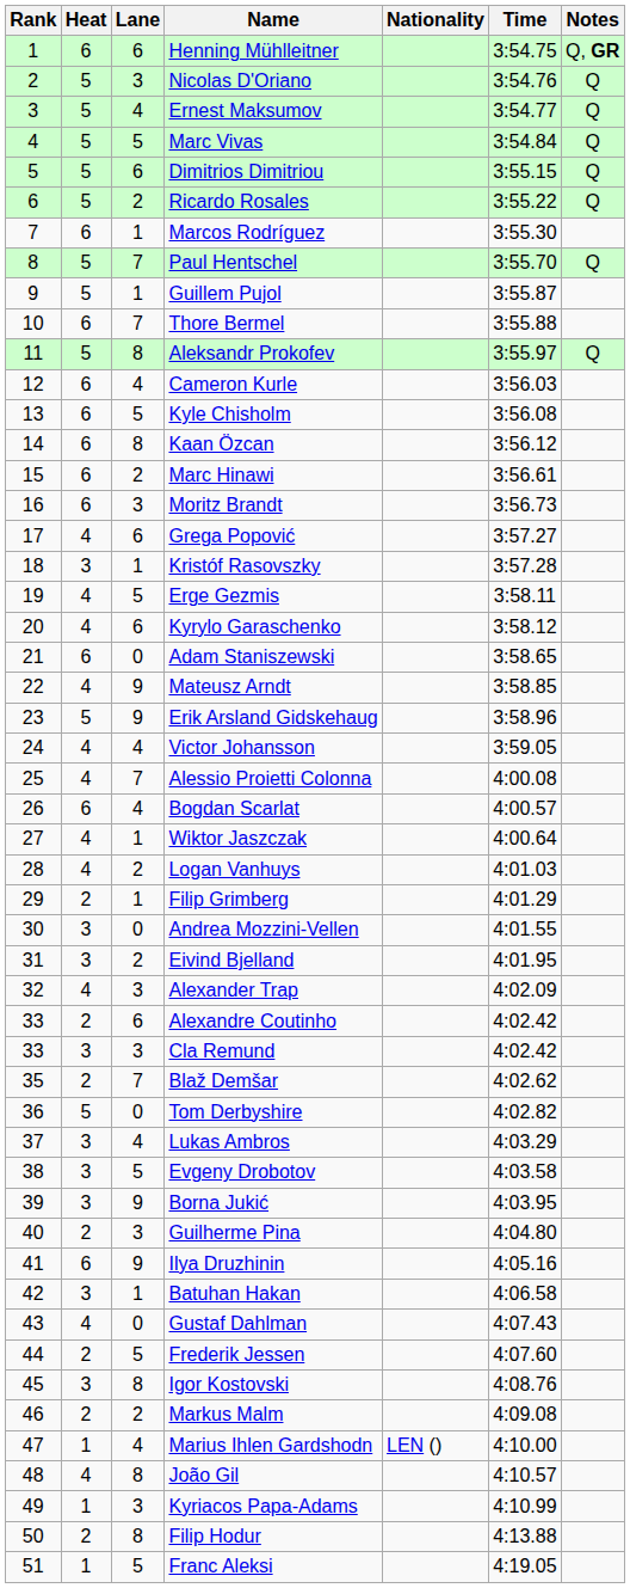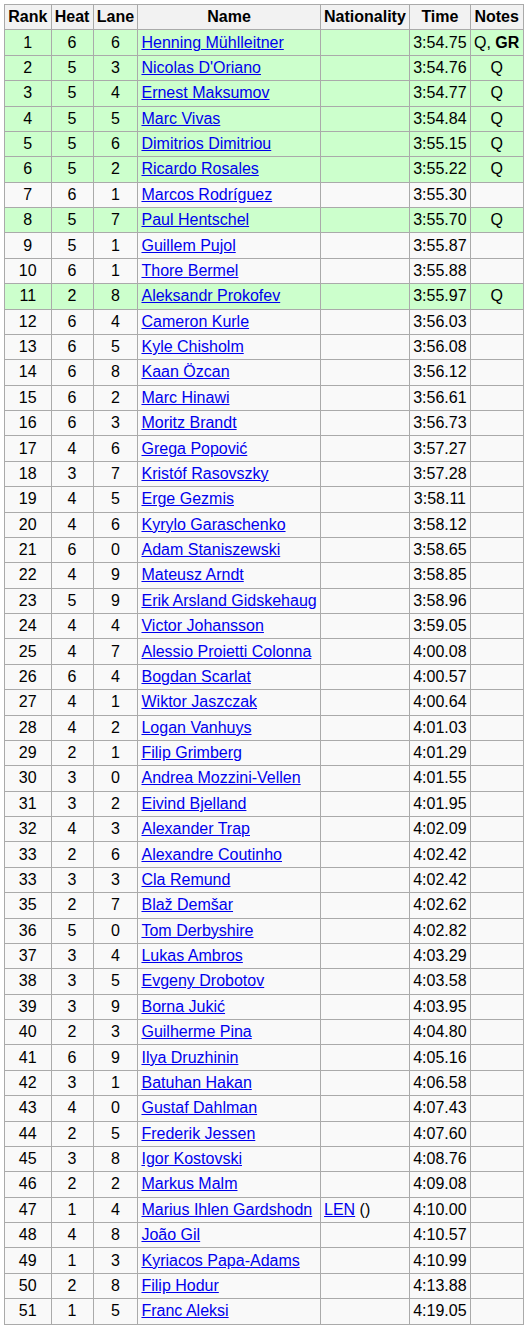Thore Bermel | Lane: 7 -> 1
Aleksandr Prokofev | Heat: 5 -> 2
Kristóf Rasovszky | Lane: 1 -> 7
